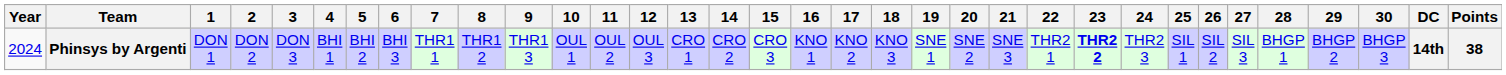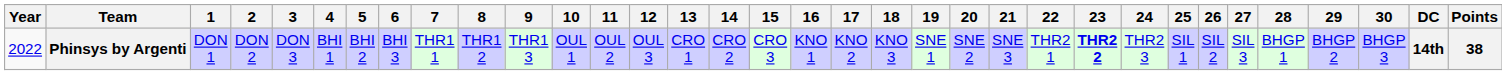Phinsys by Argenti | Year: 2024 -> 2022
